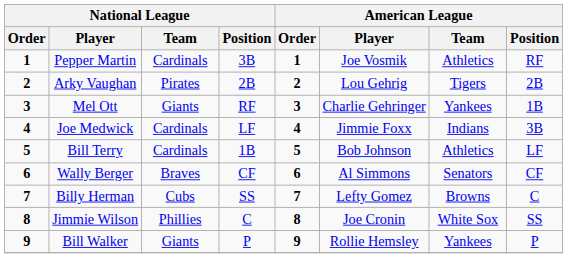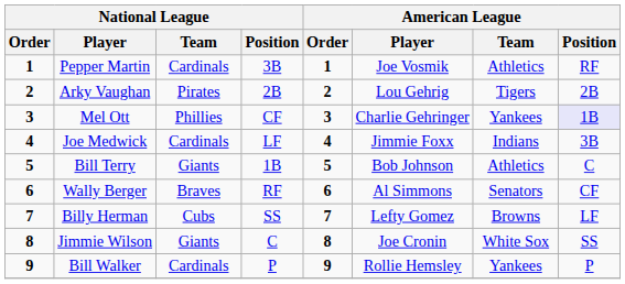Mel Ott | National League / Team: Giants -> Phillies
Mel Ott | National League / Position: RF -> CF
Mel Ott | American League / Position: no background -> lavender background
Bill Terry | National League / Team: Cardinals -> Giants
Bill Terry | American League / Position: LF -> C
Wally Berger | National League / Position: CF -> RF
Billy Herman | American League / Position: C -> LF
Jimmie Wilson | National League / Team: Phillies -> Giants
Bill Walker | National League / Team: Giants -> Cardinals
